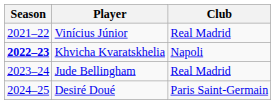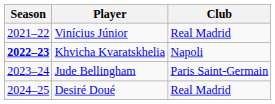Jude Bellingham | Club: Real Madrid -> Paris Saint-Germain
Desiré Doué | Club: Paris Saint-Germain -> Real Madrid
